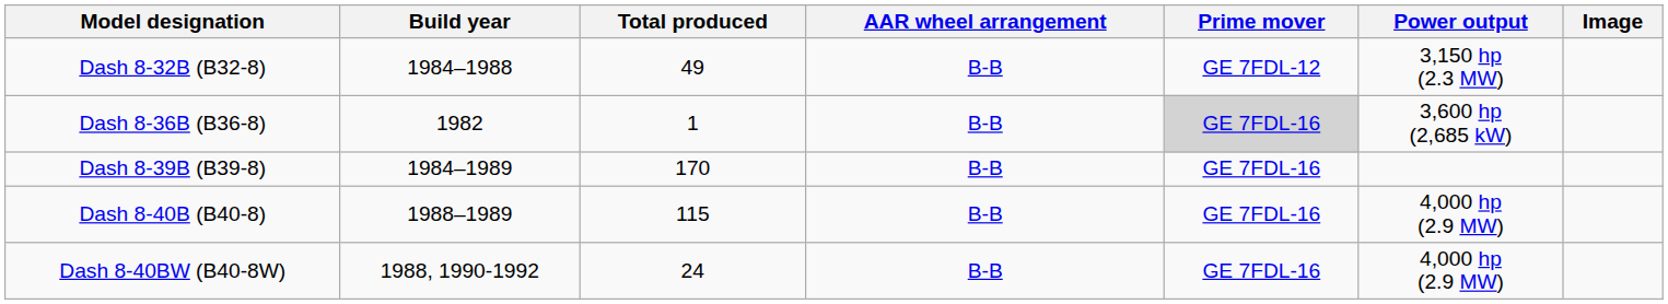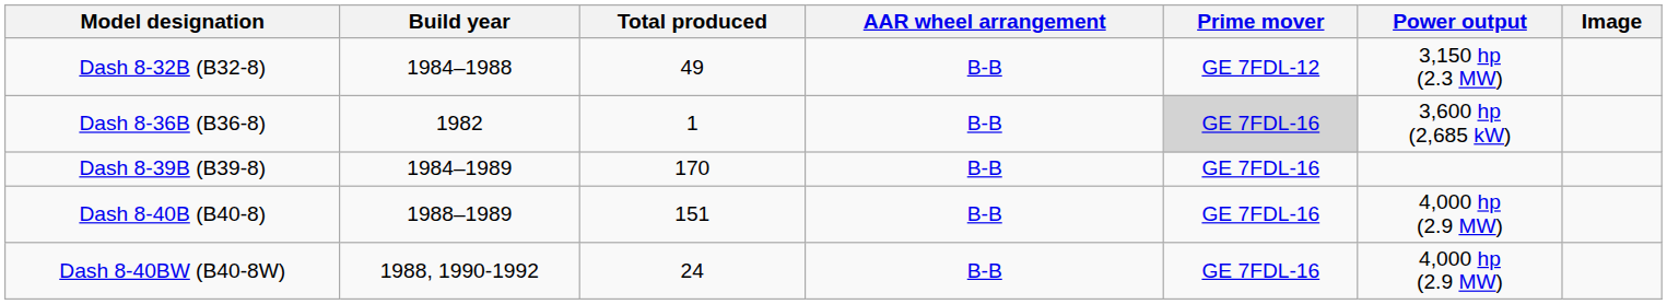Dash 8-40B (B40-8) | Total produced: 115 -> 151
